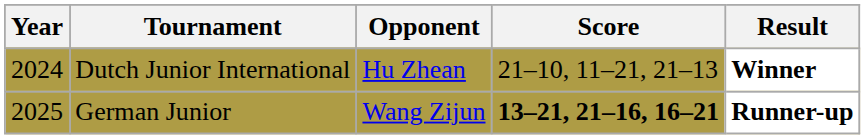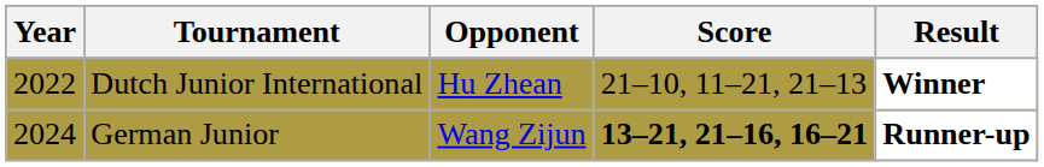Dutch Junior International | Year: 2024 -> 2022
German Junior | Year: 2025 -> 2024
